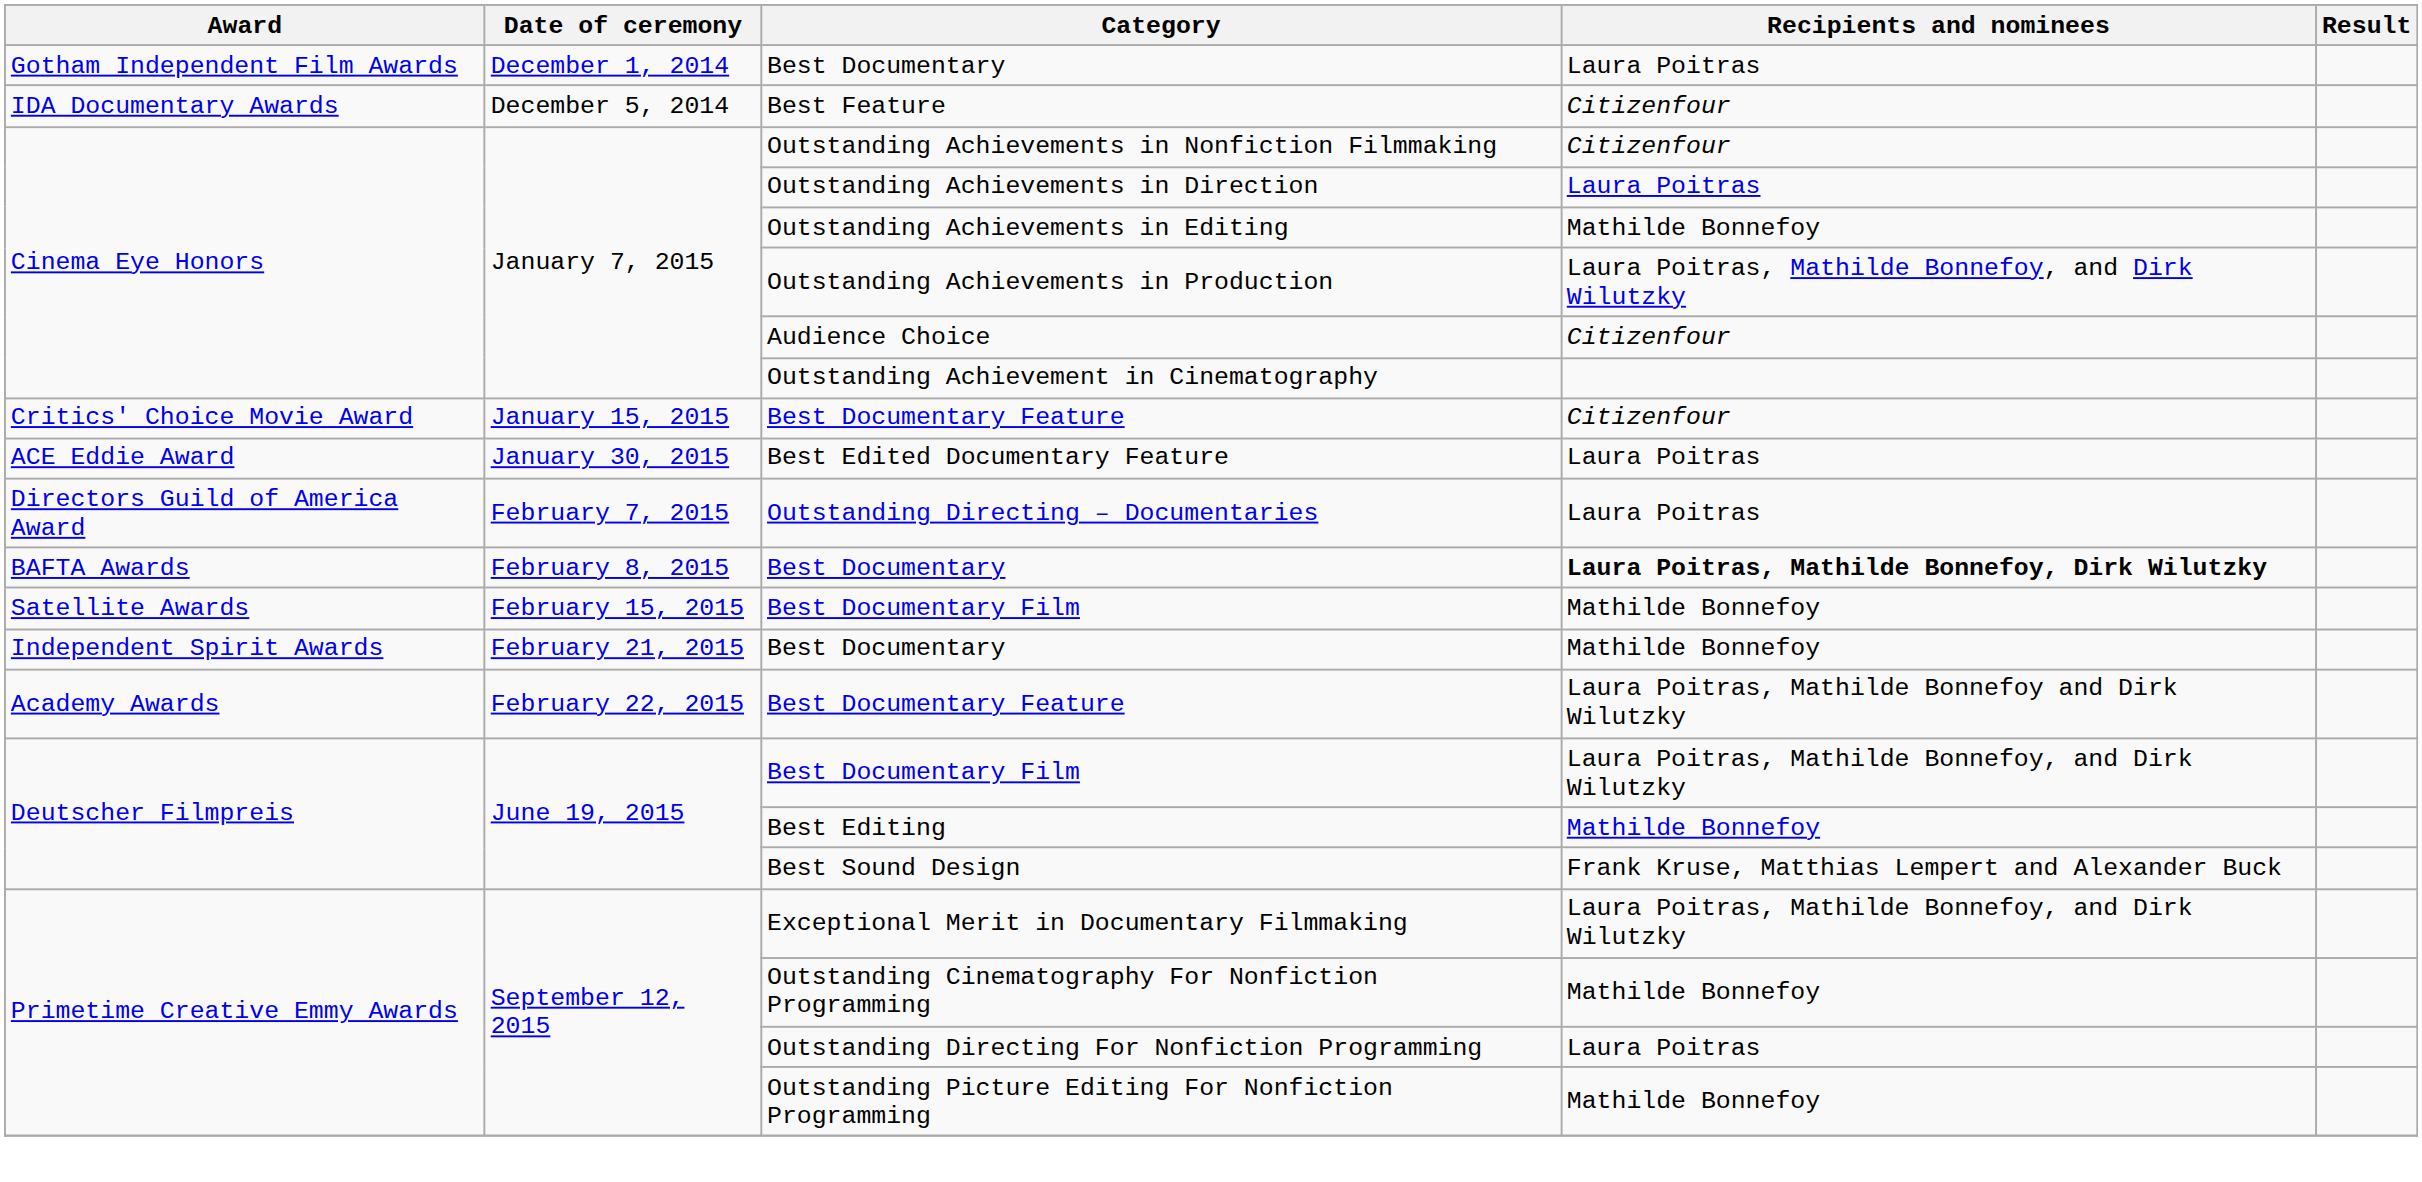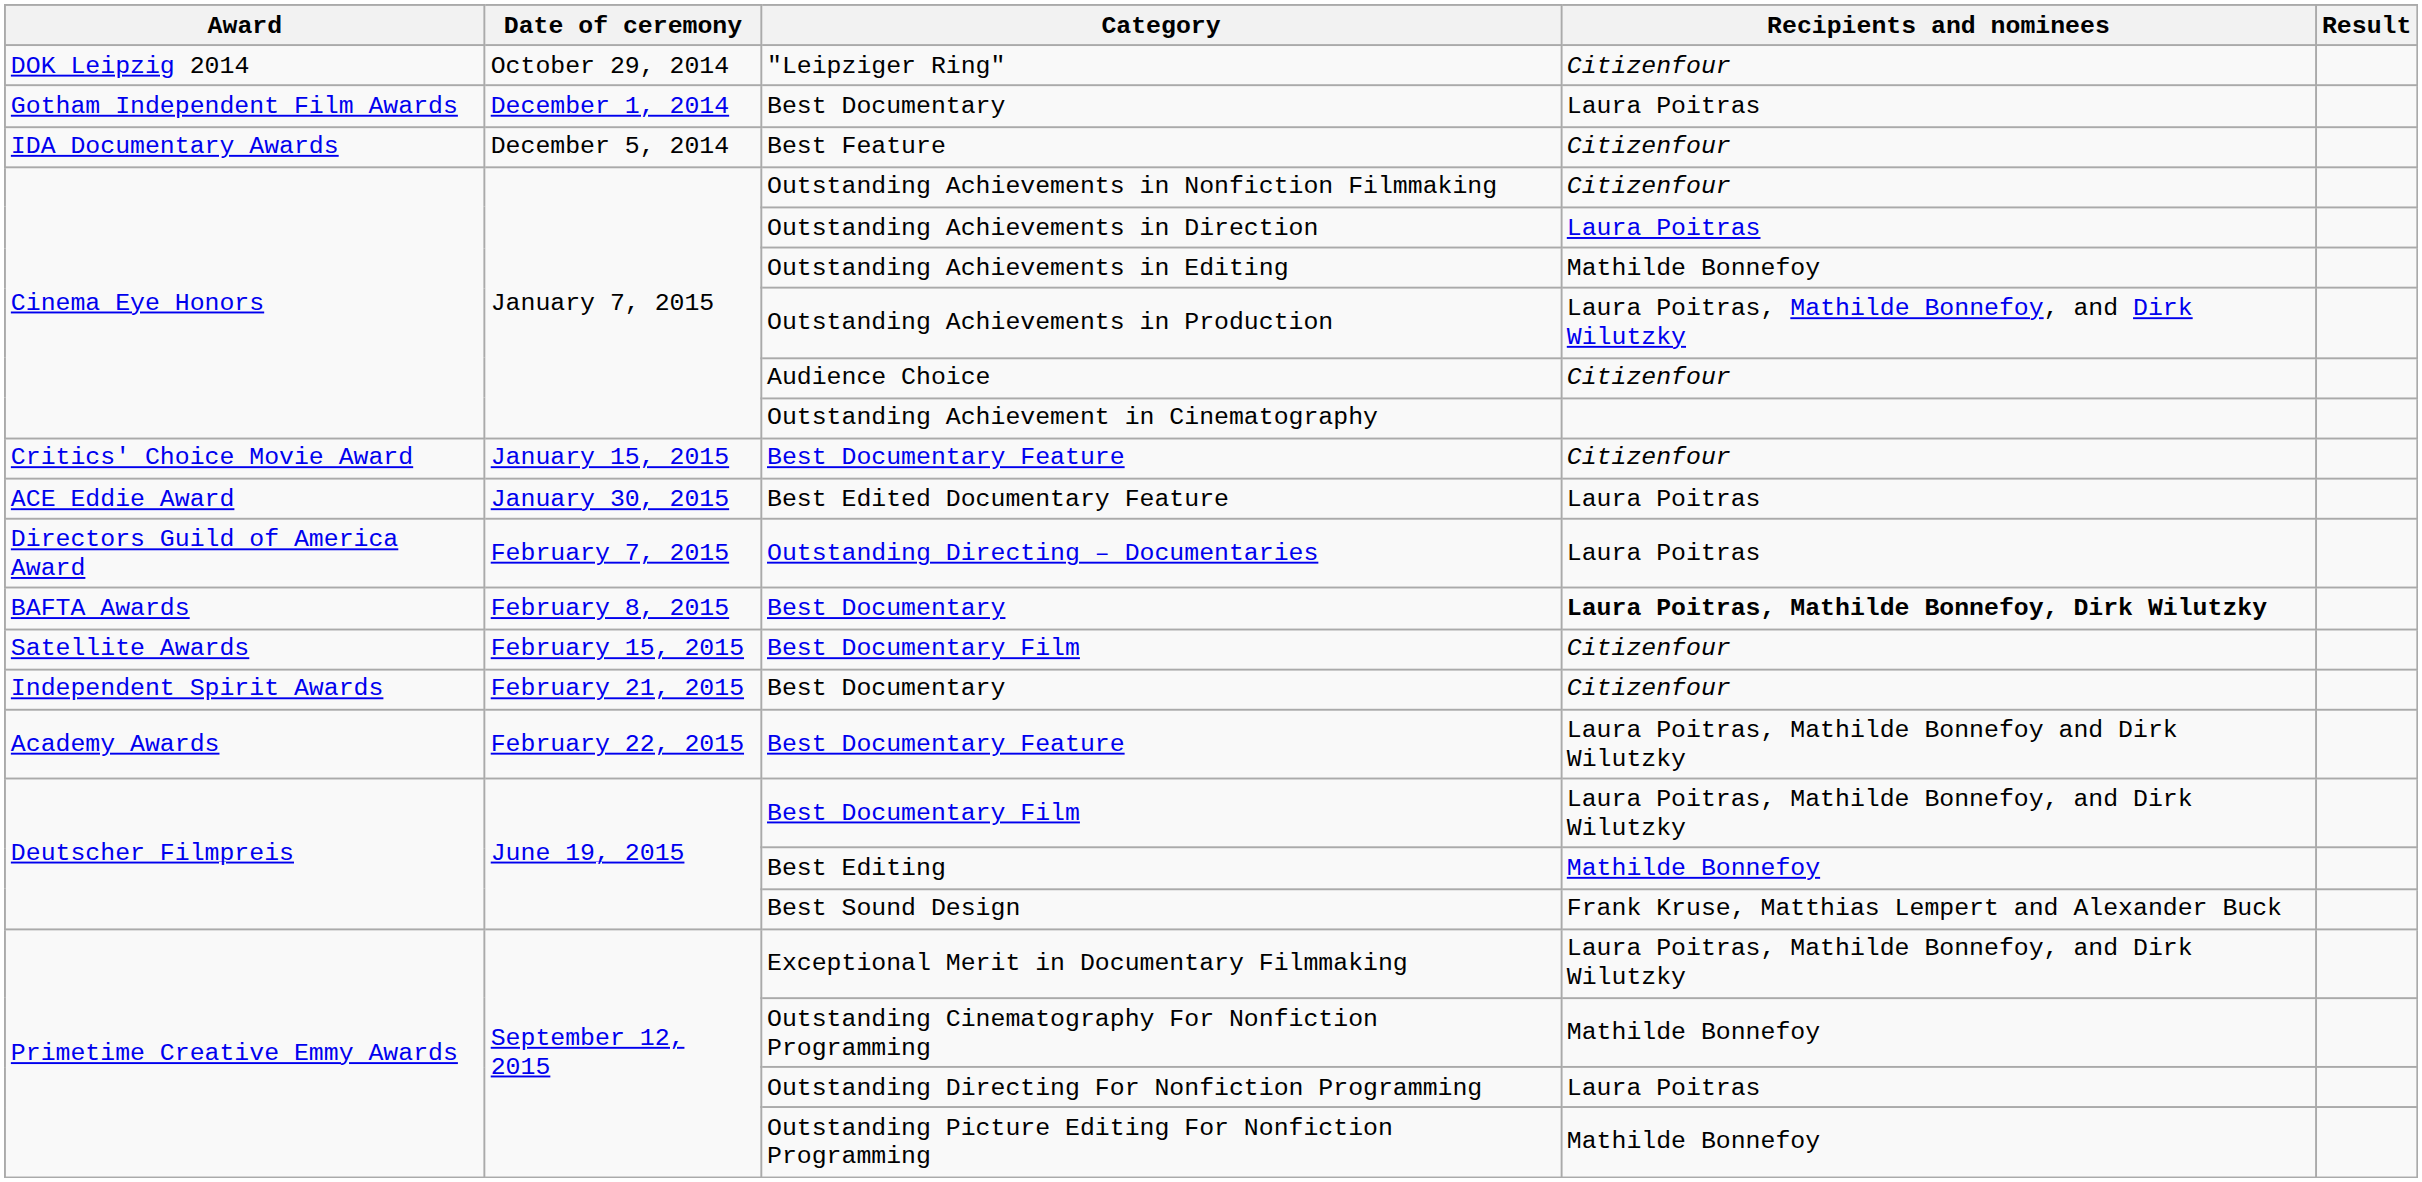+ row: DOK Leipzig 2014 | October 29, 2014 | "Leipziger Ring" | Citizenfour
Satellite Awards / Best Documentary Film | Recipients and nominees: Mathilde Bonnefoy -> Citizenfour
Independent Spirit Awards / Best Documentary | Recipients and nominees: Mathilde Bonnefoy -> Citizenfour
